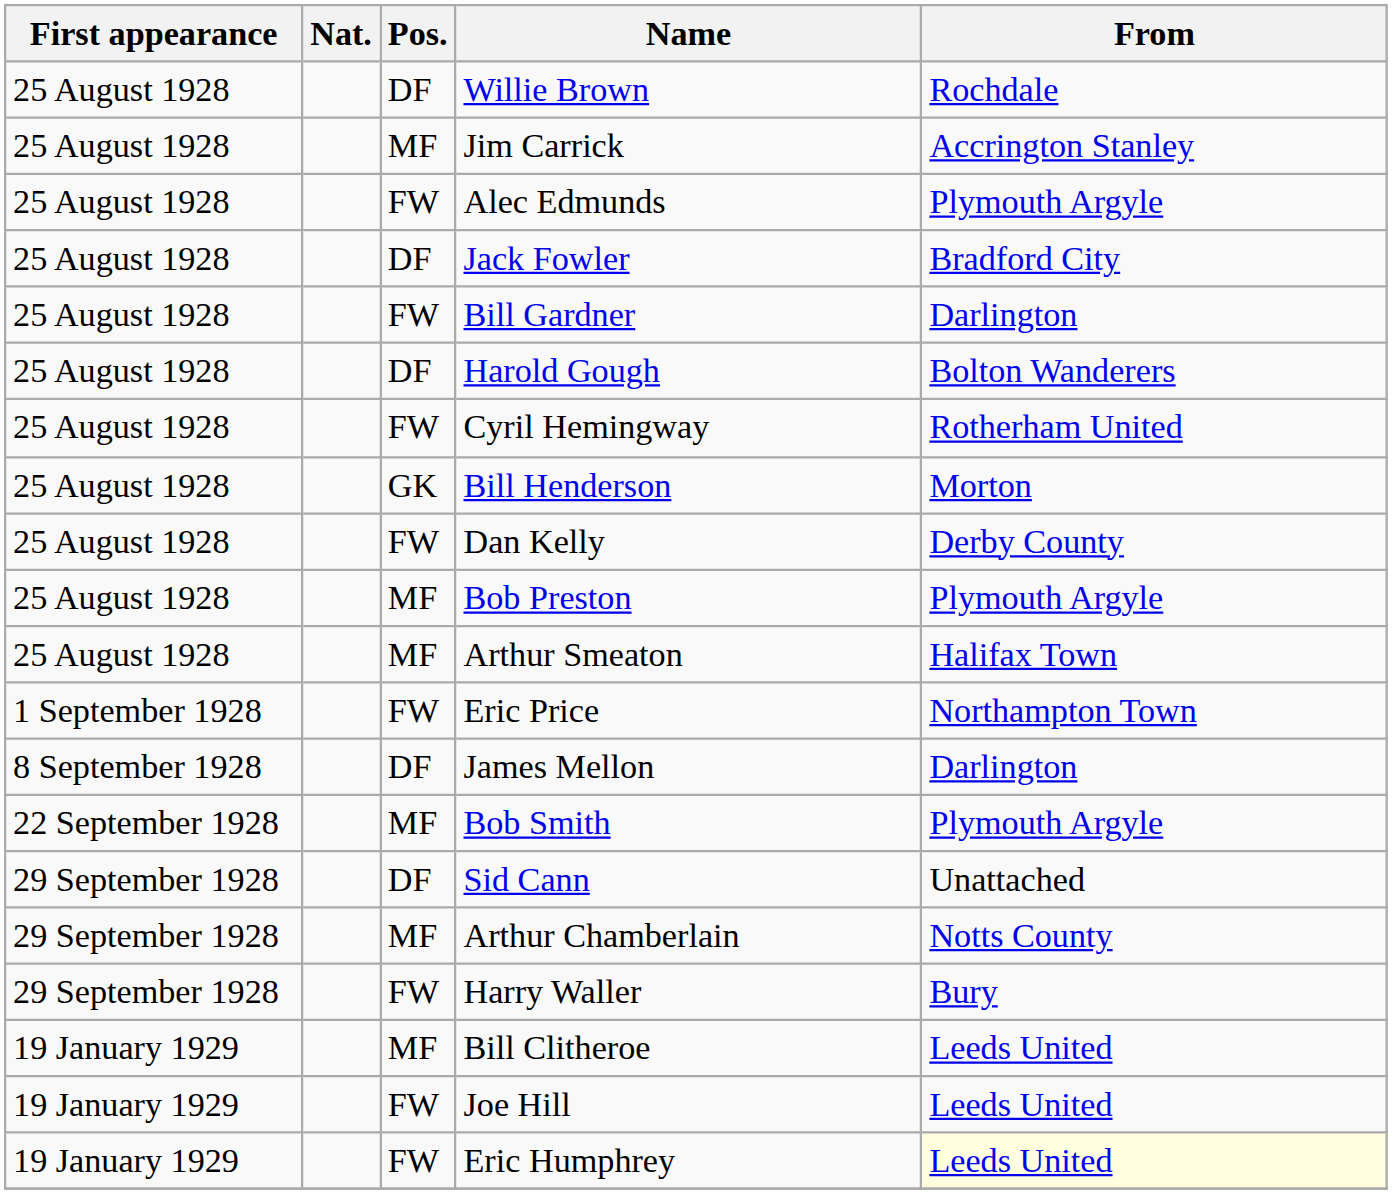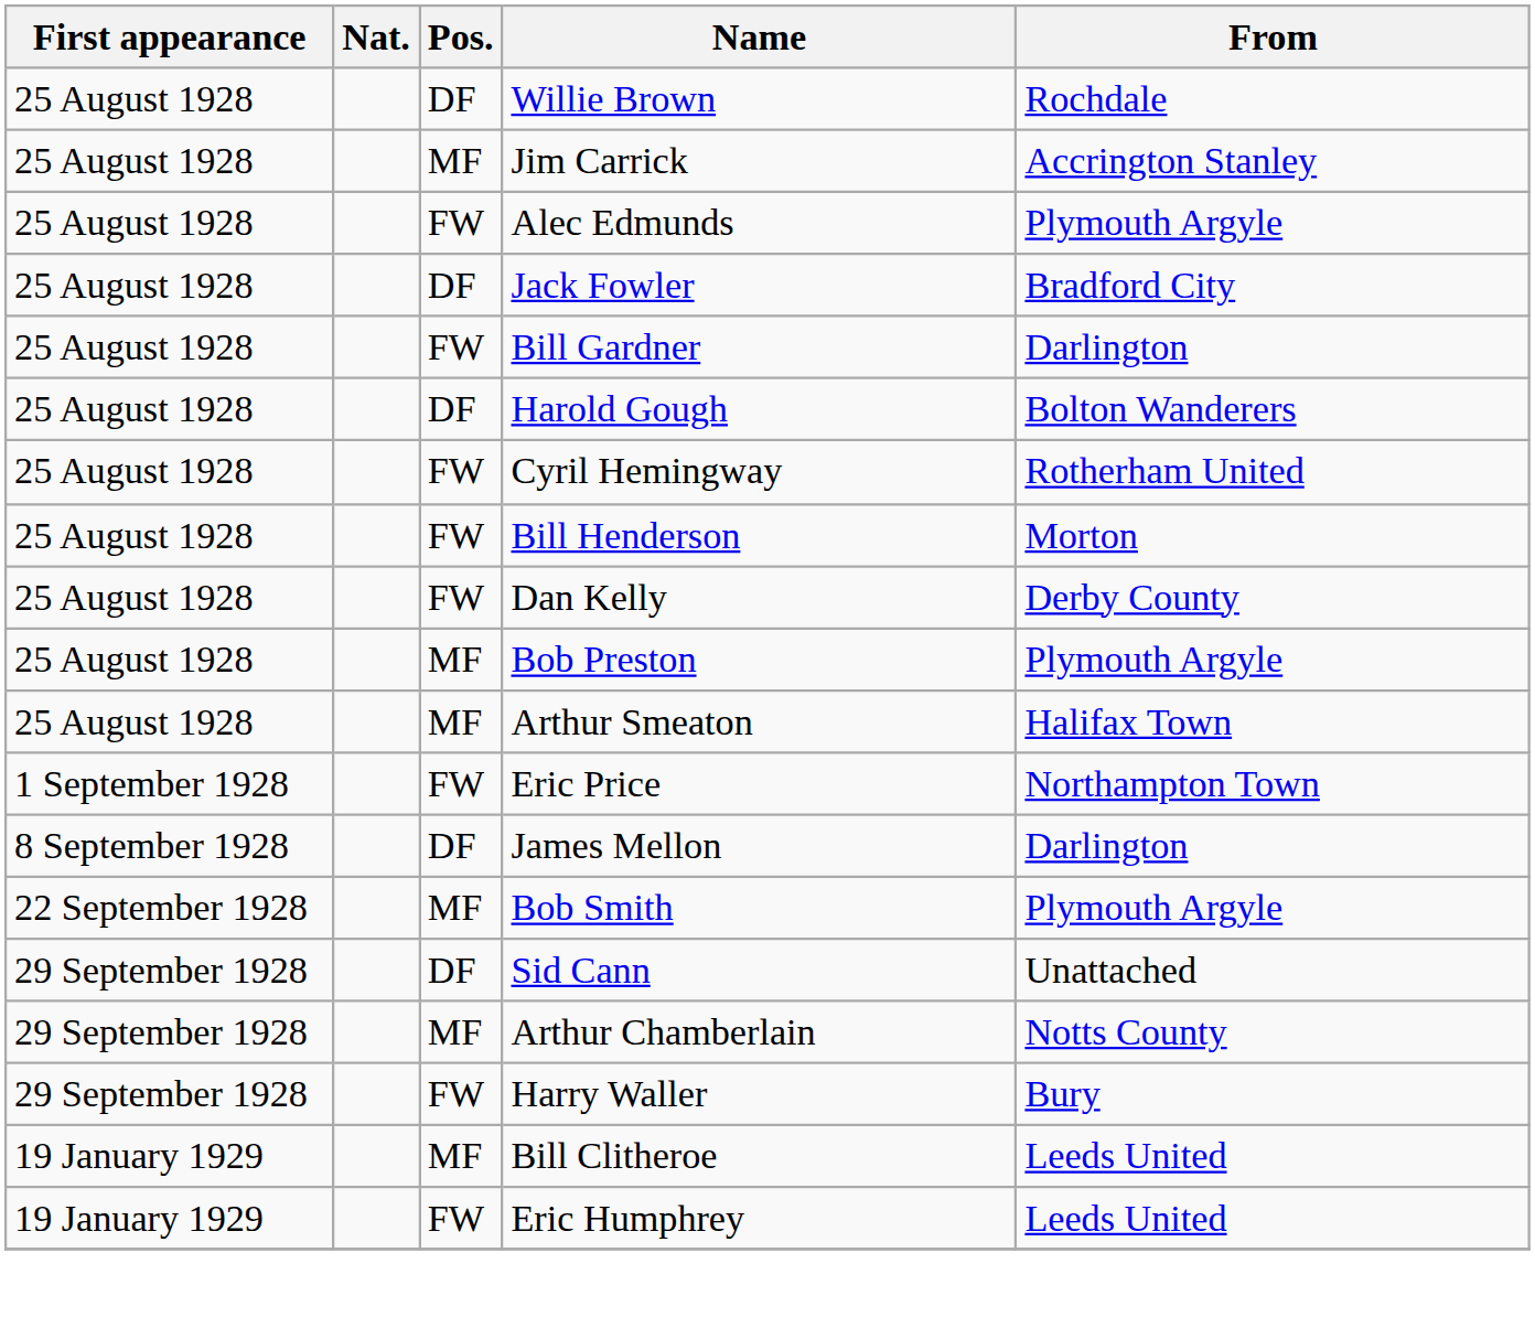Bill Henderson | Pos.: GK -> FW
- row: 19 January 1929 | FW | Joe Hill | Leeds United
Eric Humphrey | From: lightyellow background -> no background
